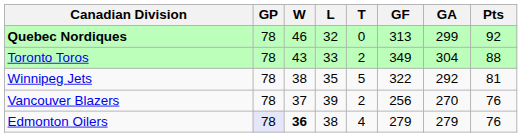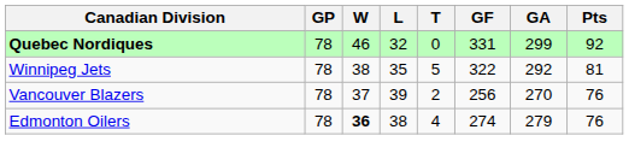Quebec Nordiques | GF: 313 -> 331
- row: Toronto Toros | 78 | 43 | 33 | 2 | 349 | 304 | 88
Edmonton Oilers | GP: lavender background -> no background
Edmonton Oilers | GF: 279 -> 274
